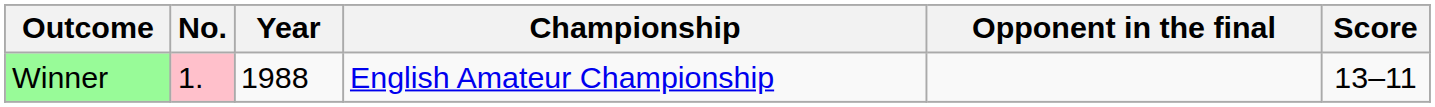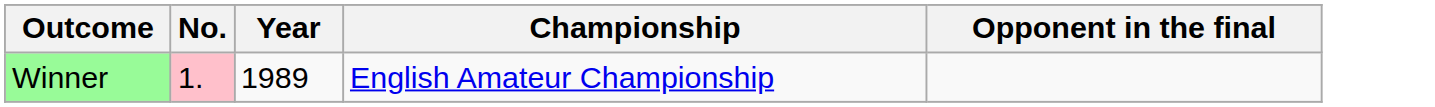- column: Score | 13–11
Winner | Year: 1988 -> 1989
